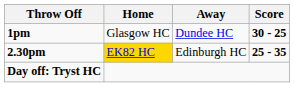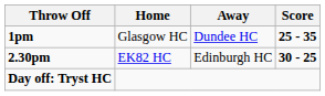1pm | Score: 30 - 25 -> 25 - 35
2.30pm | Home: gold background -> no background
2.30pm | Score: 25 - 35 -> 30 - 25
